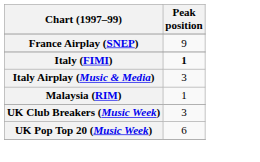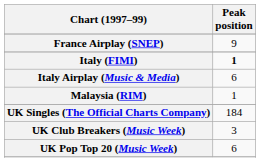Italy Airplay (Music & Media) | Peak position: 3 -> 6
+ row: UK Singles (The Official Charts Company) | 184
